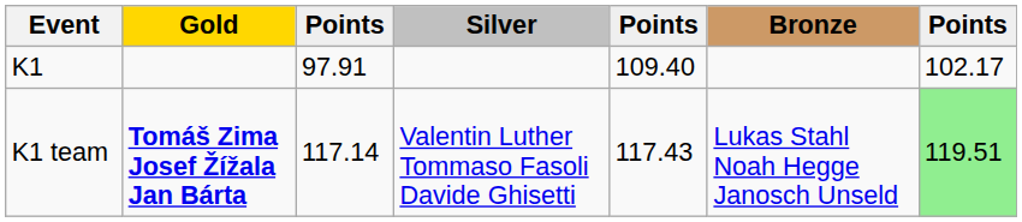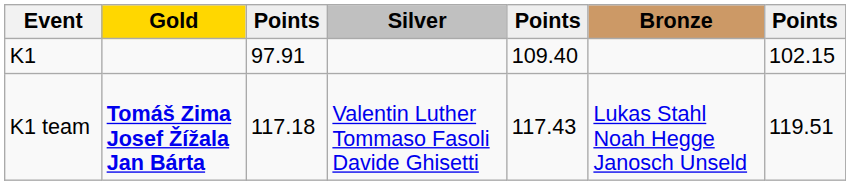K1 | column 7: 102.17 -> 102.15
K1 team | column 3: 117.14 -> 117.18
K1 team | column 7: lightgreen background -> no background
